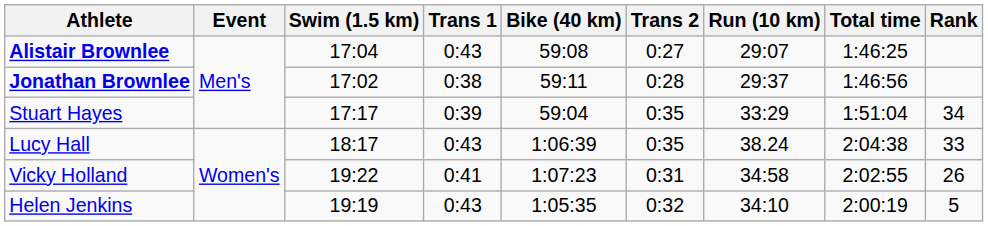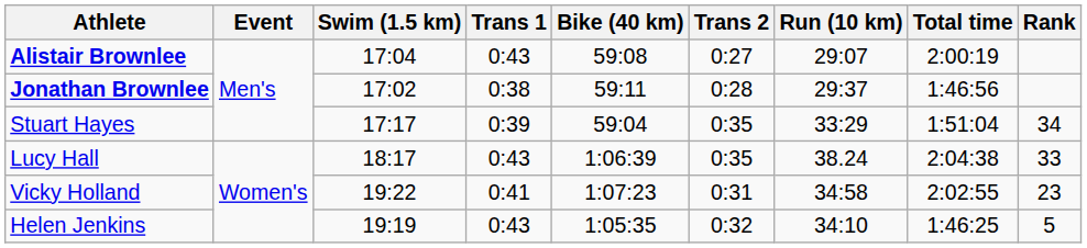Alistair Brownlee | Total time: 1:46:25 -> 2:00:19
Vicky Holland | Rank: 26 -> 23
Helen Jenkins | Total time: 2:00:19 -> 1:46:25
